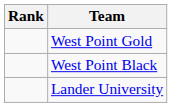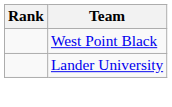- row: West Point Gold
